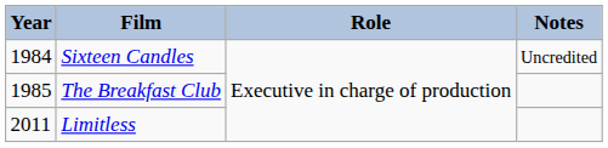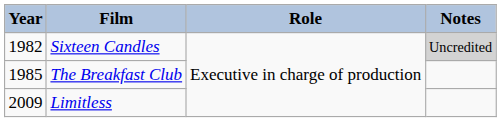Sixteen Candles | Year: 1984 -> 1982
Sixteen Candles | Notes: no background -> lightgrey background
Limitless | Year: 2011 -> 2009
